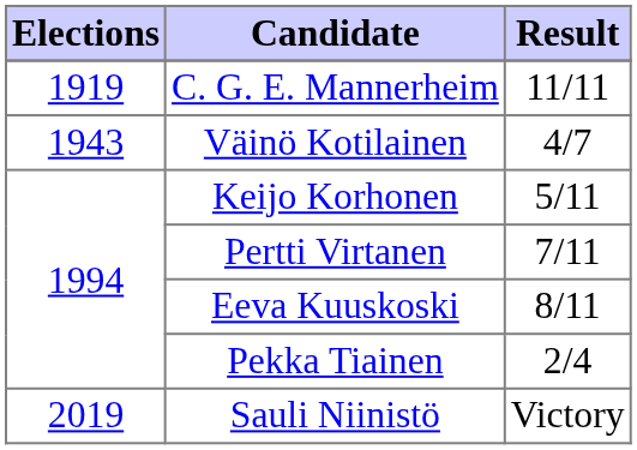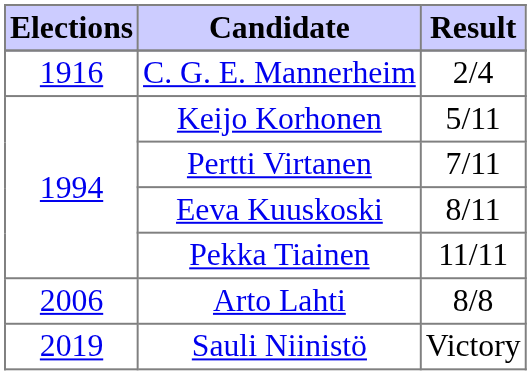C. G. E. Mannerheim | Elections: 1919 -> 1916
C. G. E. Mannerheim | Result: 11/11 -> 2/4
- row: 1943 | Väinö Kotilainen | 4/7
Pekka Tiainen | Result: 2/4 -> 11/11
+ row: 2006 | Arto Lahti | 8/8
